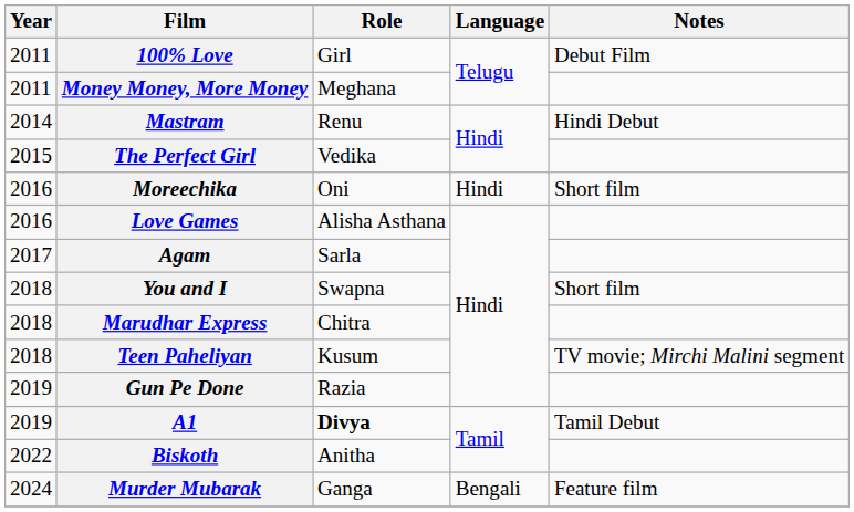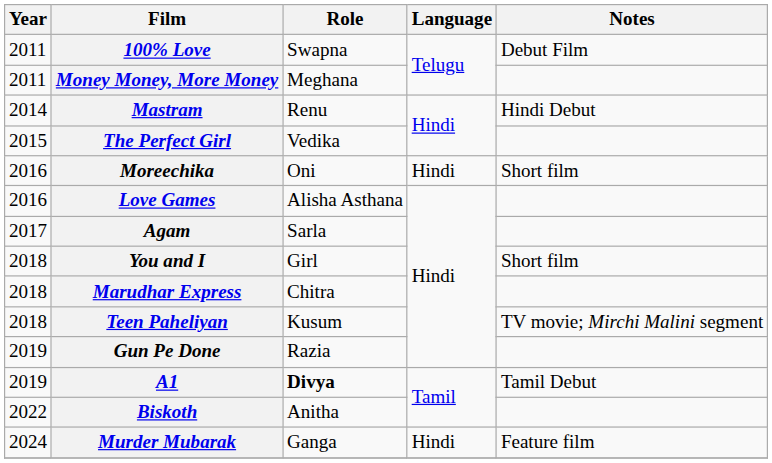100% Love | Role: Girl -> Swapna
You and I | Role: Swapna -> Girl
Murder Mubarak | Language: Bengali -> Hindi
